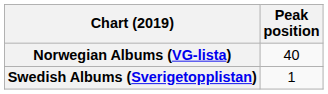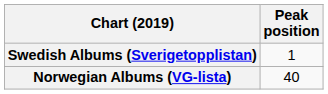rows swapped: Norwegian Albums (VG-lista) <-> Swedish Albums (Sverigetopplistan)
